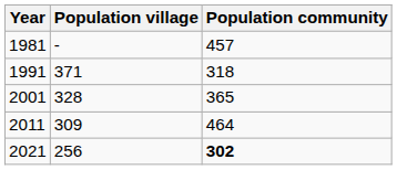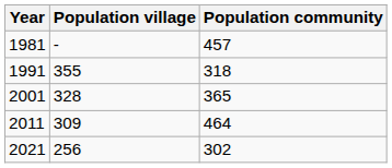1991 | Population village: 371 -> 355
2021 | Population community: bold -> normal
